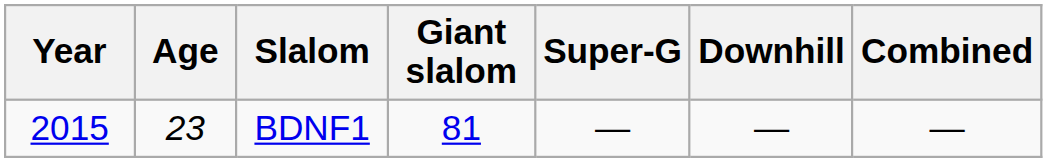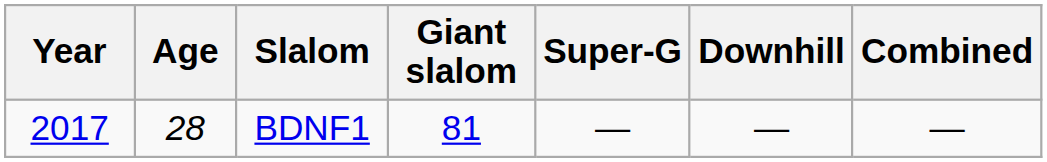BDNF1 | Year: 2015 -> 2017
BDNF1 | Age: 23 -> 28
